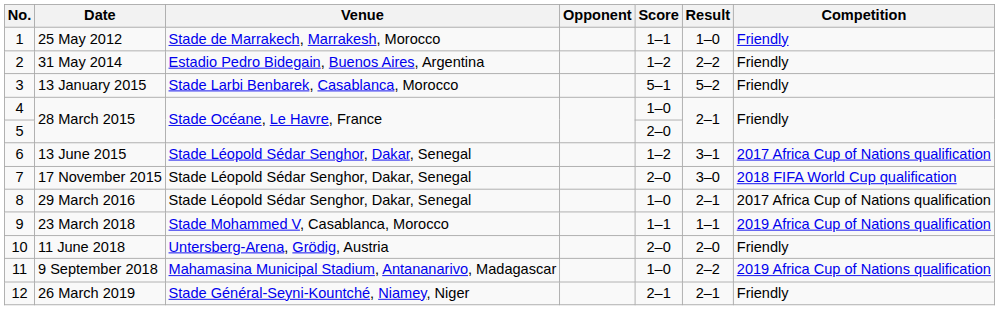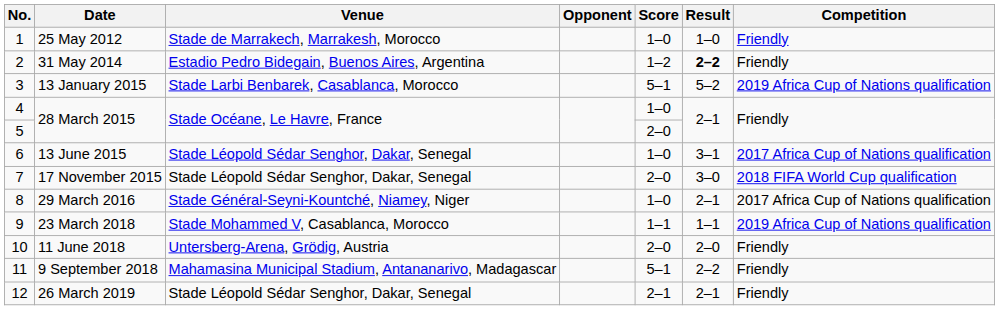25 May 2012 | Score: 1–1 -> 1–0
31 May 2014 | Result: normal -> bold
13 January 2015 | Competition: Friendly -> 2019 Africa Cup of Nations qualification
13 June 2015 | Score: 1–2 -> 1–0
29 March 2016 | Venue: Stade Léopold Sédar Senghor, Dakar, Senegal -> Stade Général-Seyni-Kountché, Niamey, Niger
9 September 2018 | Score: 1–0 -> 5–1
9 September 2018 | Competition: 2019 Africa Cup of Nations qualification -> Friendly
26 March 2019 | Venue: Stade Général-Seyni-Kountché, Niamey, Niger -> Stade Léopold Sédar Senghor, Dakar, Senegal
